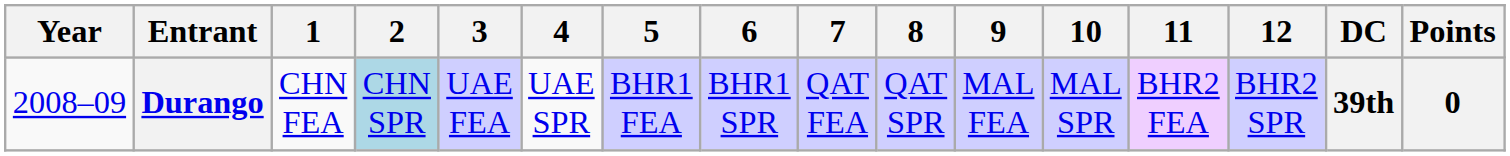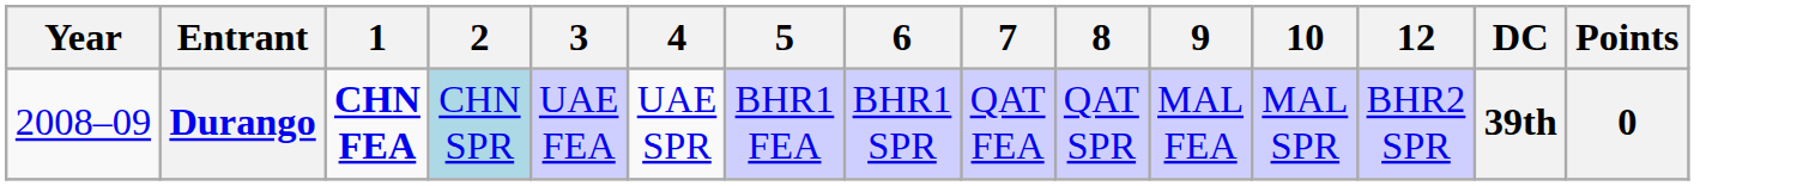- column: 11 | BHR2 FEA
Durango | 1: normal -> bold
